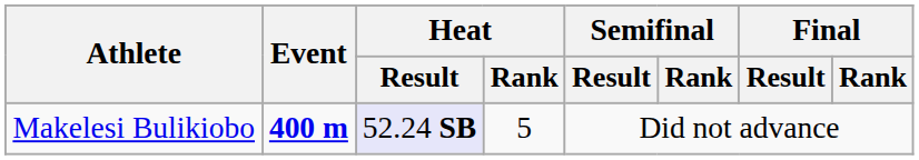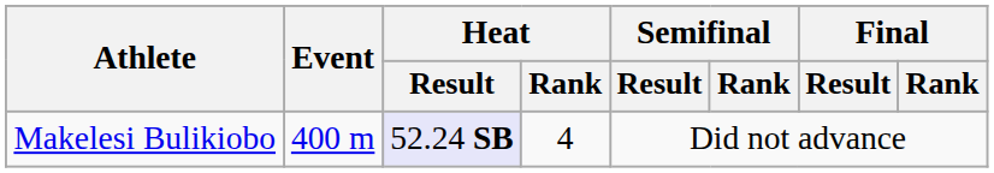Makelesi Bulikiobo | Event: bold -> normal
Makelesi Bulikiobo | Heat / Rank: 5 -> 4
